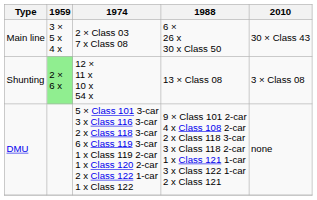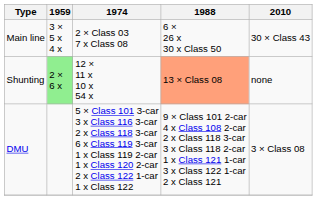Shunting | 1988: no background -> lightsalmon background
Shunting | 2010: 3 × Class 08 -> none
DMU | 2010: none -> 3 × Class 08
